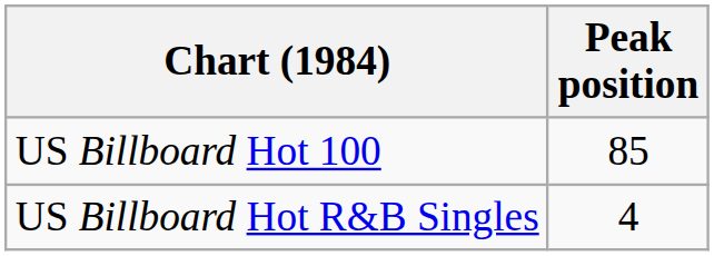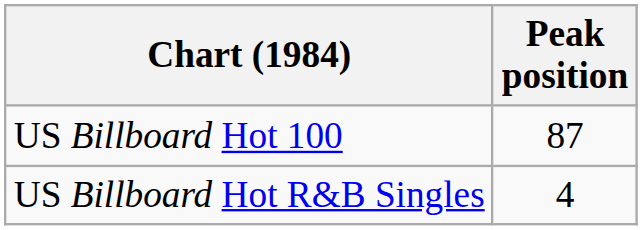US Billboard Hot 100 | Peak position: 85 -> 87
